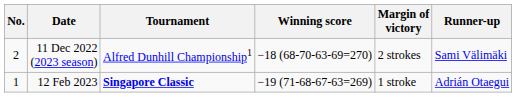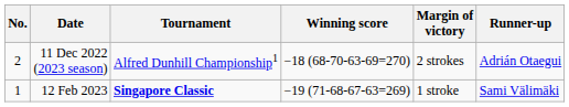11 Dec 2022 (2023 season) | Runner-up: Sami Välimäki -> Adrián Otaegui
12 Feb 2023 | Runner-up: Adrián Otaegui -> Sami Välimäki
